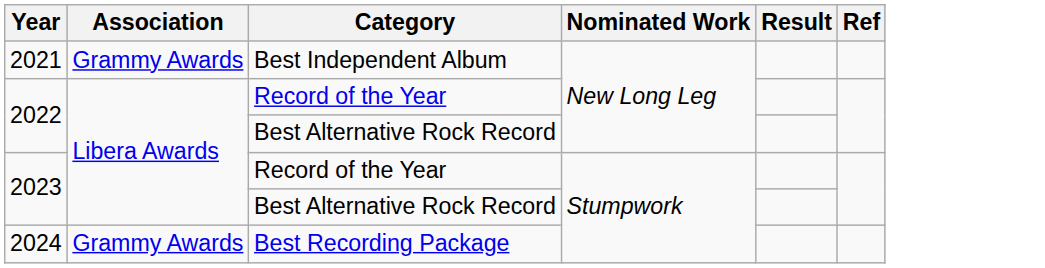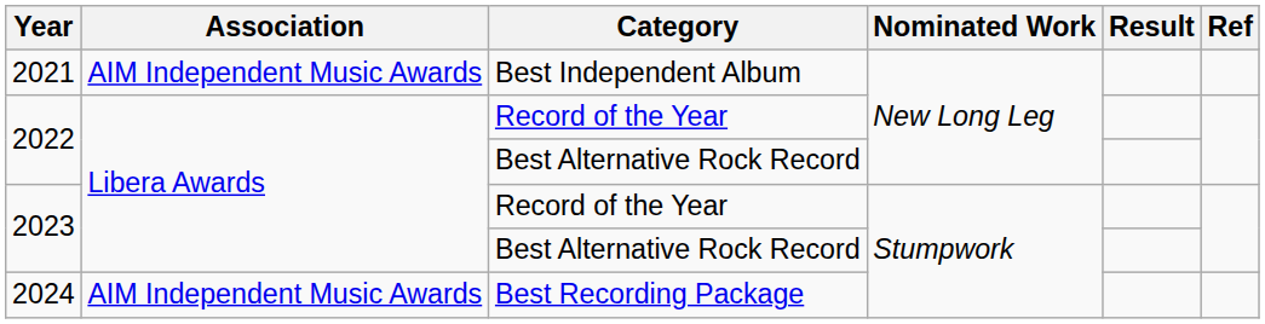2021 | Association: Grammy Awards -> AIM Independent Music Awards
2024 | Association: Grammy Awards -> AIM Independent Music Awards
